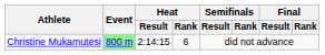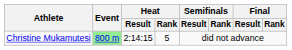Christine Mukamutesi | Heat / Rank: 6 -> 5
